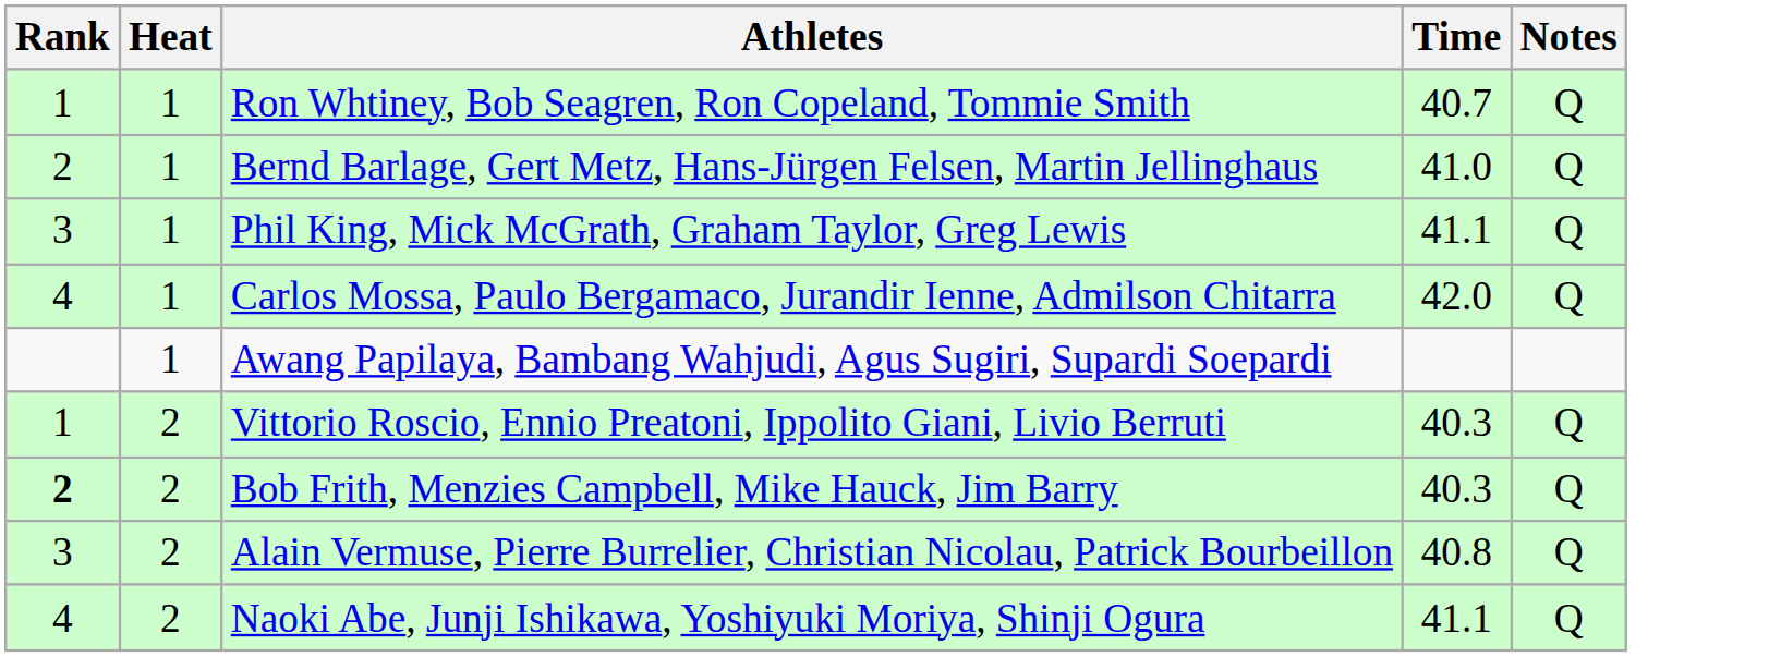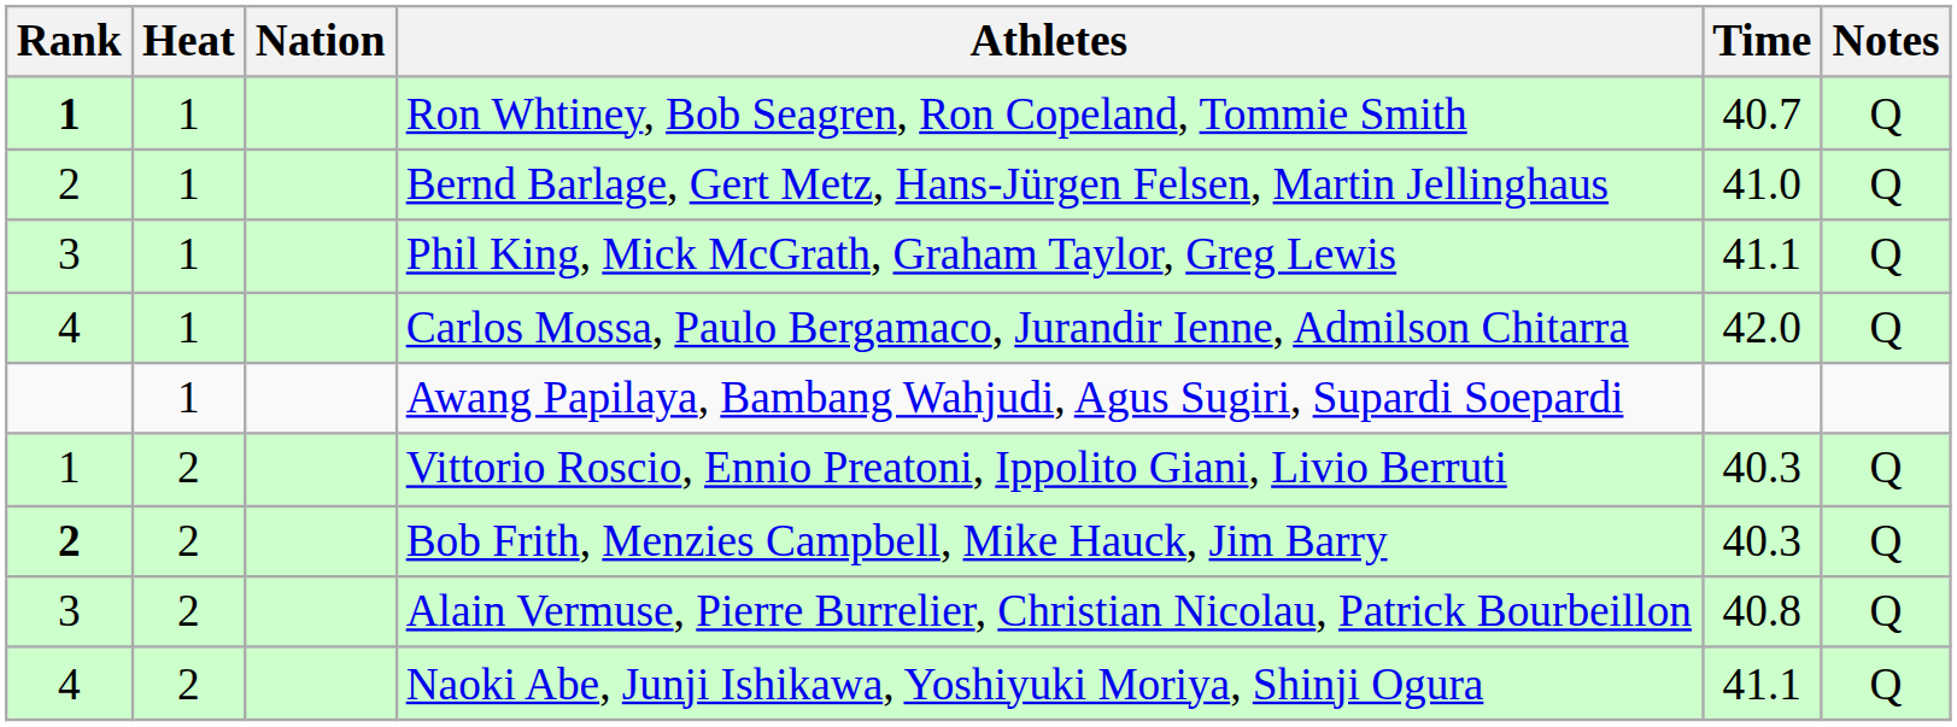+ column: Nation
Ron Whtiney, Bob Seagren, Ron Copeland, Tommie Smith | Rank: normal -> bold
